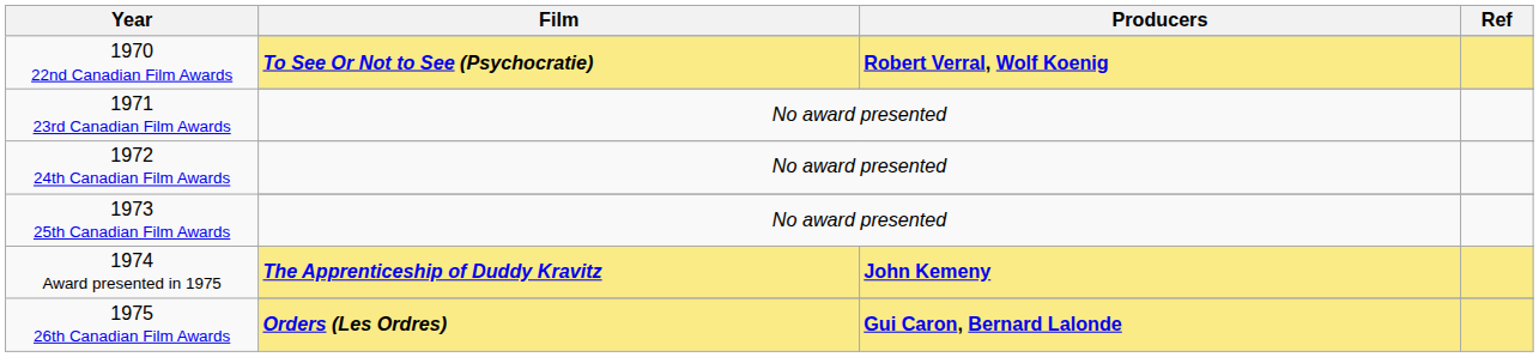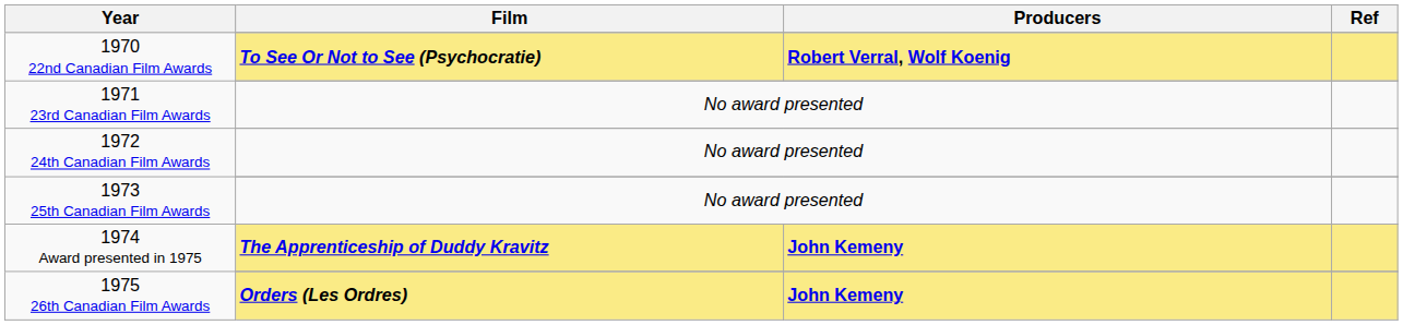1975 26th Canadian Film Awards / Orders (Les Ordres) | Producers: Gui Caron, Bernard Lalonde -> John Kemeny
